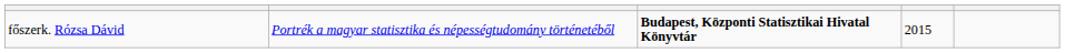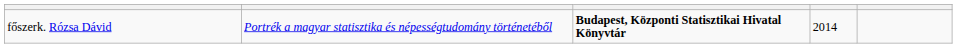főszerk. Rózsa Dávid | column 4: 2015 -> 2014
